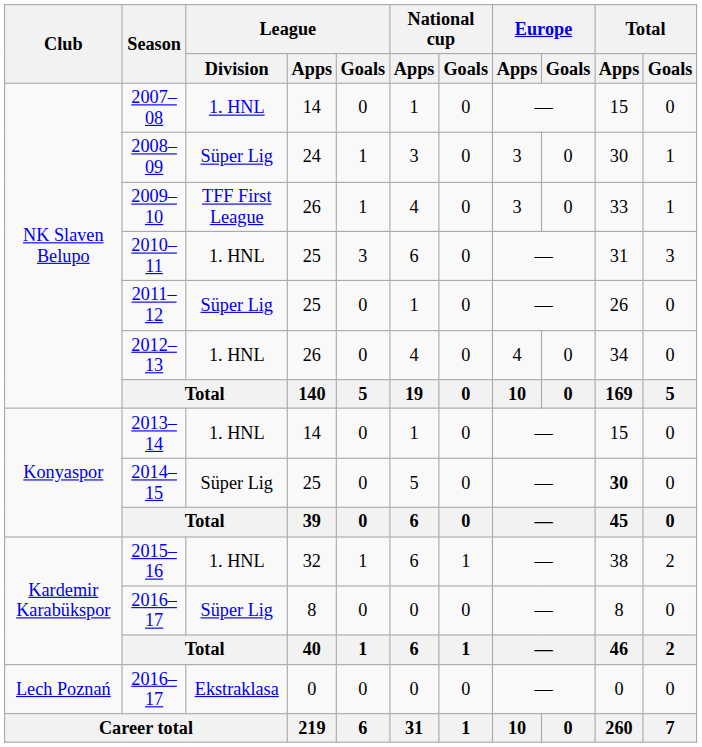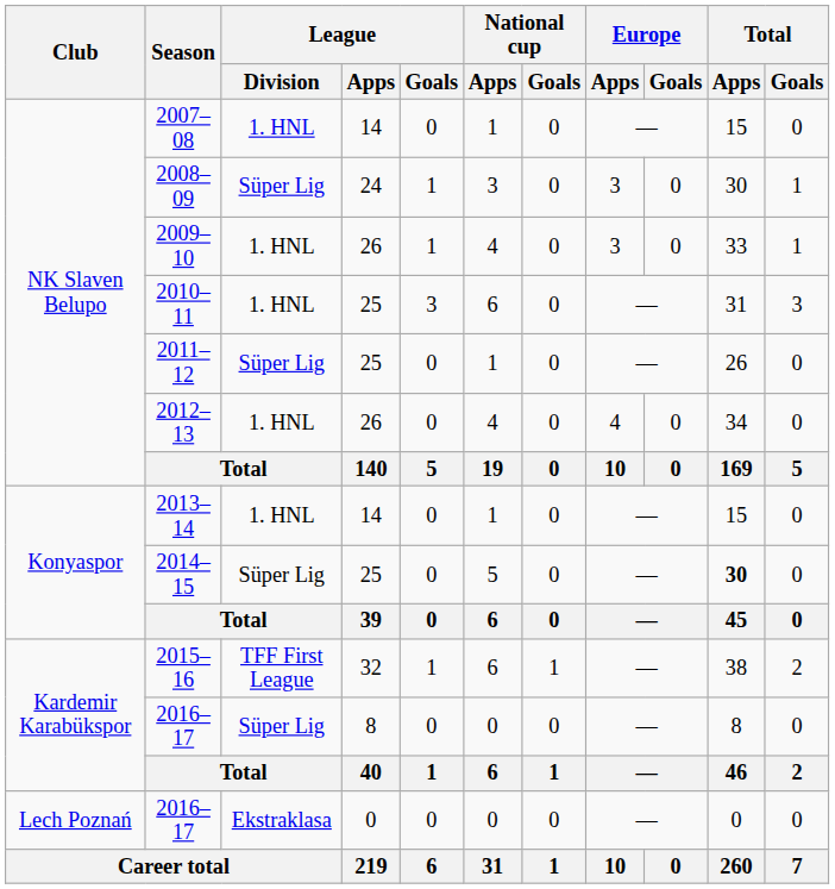2009–10 | League / Division: TFF First League -> 1. HNL
2015–16 | League / Division: 1. HNL -> TFF First League
